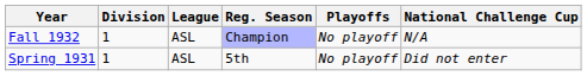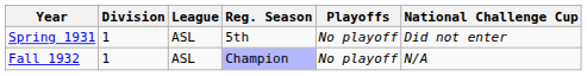rows swapped: Spring 1931 <-> Fall 1932
